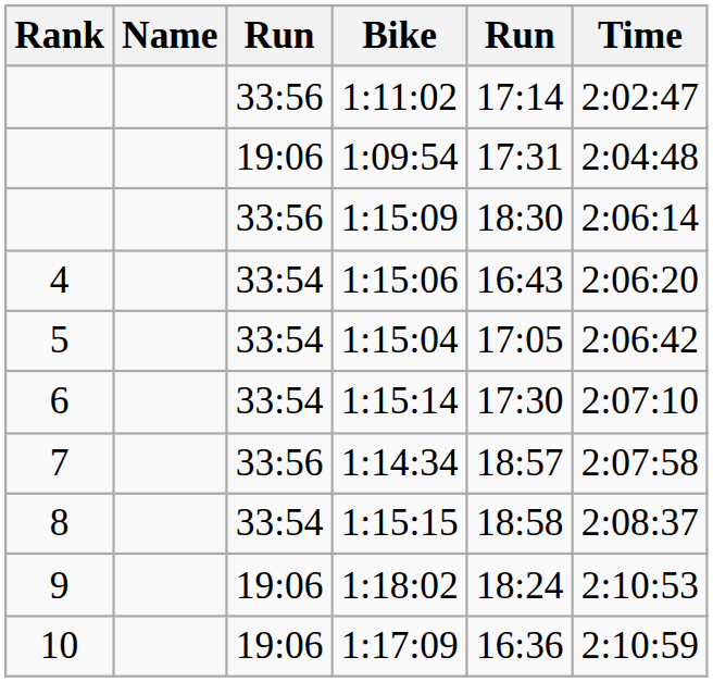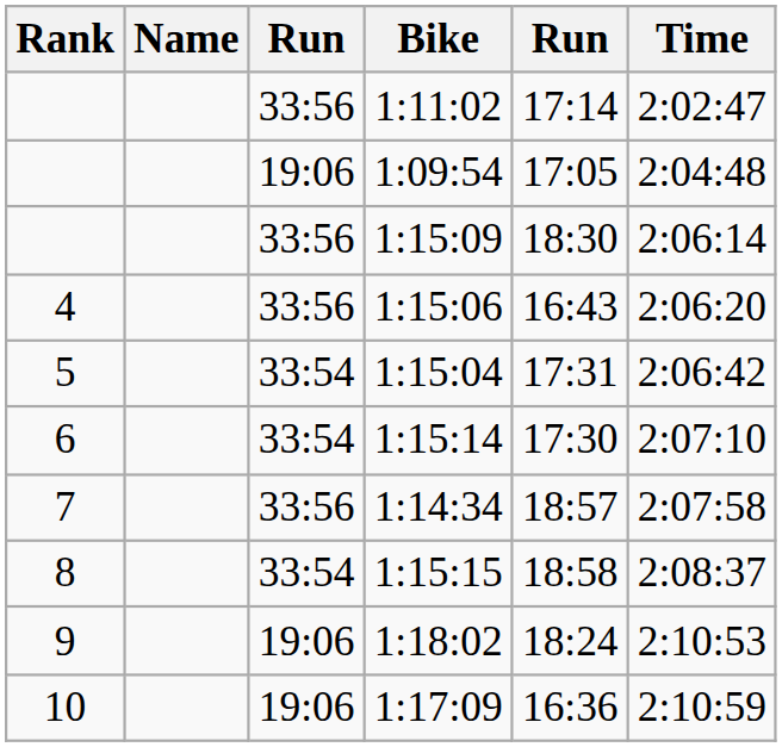1:09:54 | column 5: 17:31 -> 17:05
1:15:06 | column 3: 33:54 -> 33:56
1:15:04 | column 5: 17:05 -> 17:31
